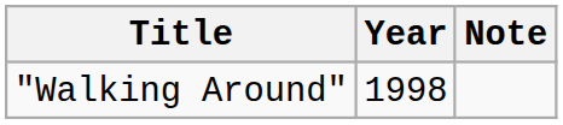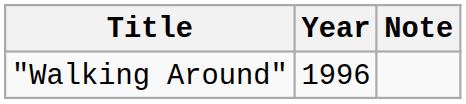"Walking Around" | Year: 1998 -> 1996
